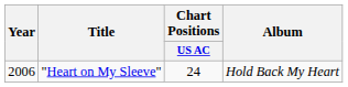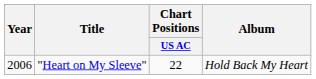"Heart on My Sleeve" | Chart Positions / US AC: 24 -> 22
